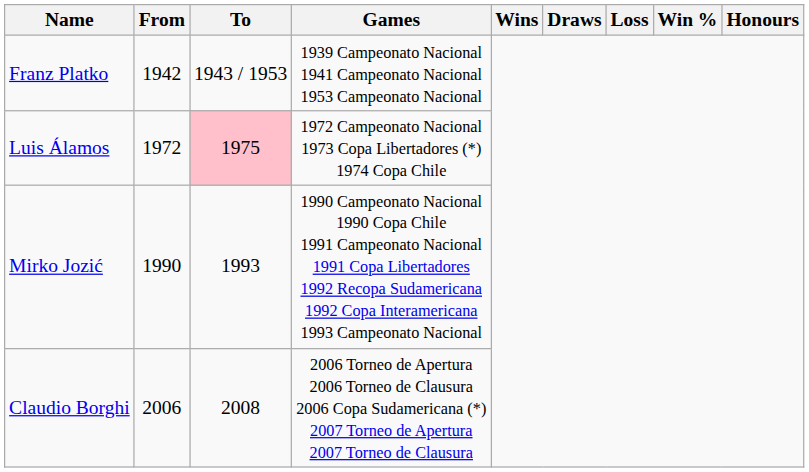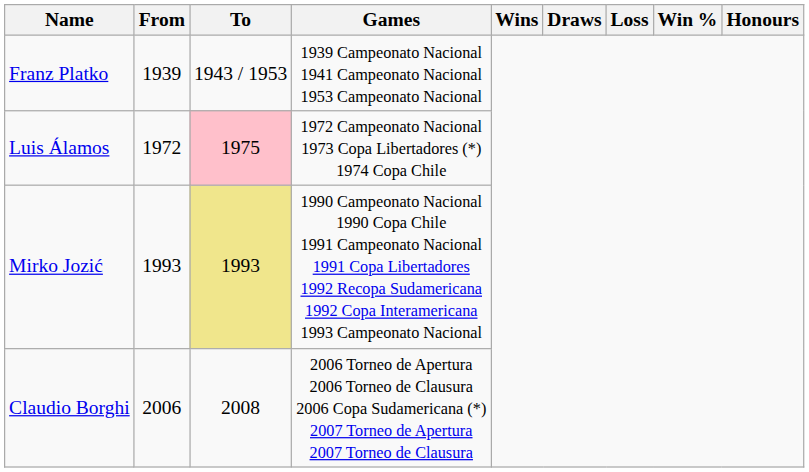Franz Platko | From: 1942 -> 1939
Mirko Jozić | From: 1990 -> 1993
Mirko Jozić | To: no background -> khaki background
